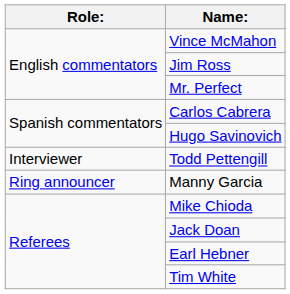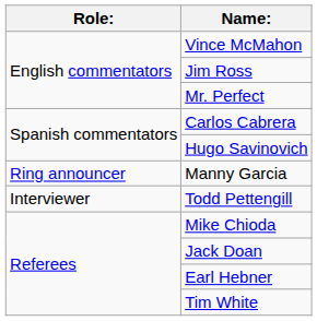rows swapped: Todd Pettengill <-> Manny Garcia
